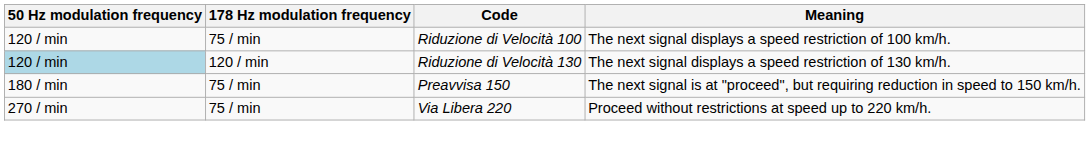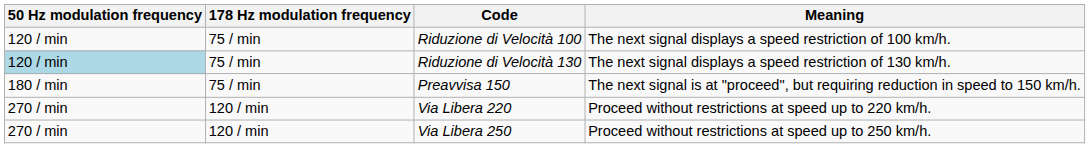Riduzione di Velocità 130 | 178 Hz modulation frequency: 120 / min -> 75 / min
Via Libera 220 | 178 Hz modulation frequency: 75 / min -> 120 / min
+ row: 270 / min | 120 / min | Via Libera 250 | Proceed without restrictions at speed up to 250 km/h.
